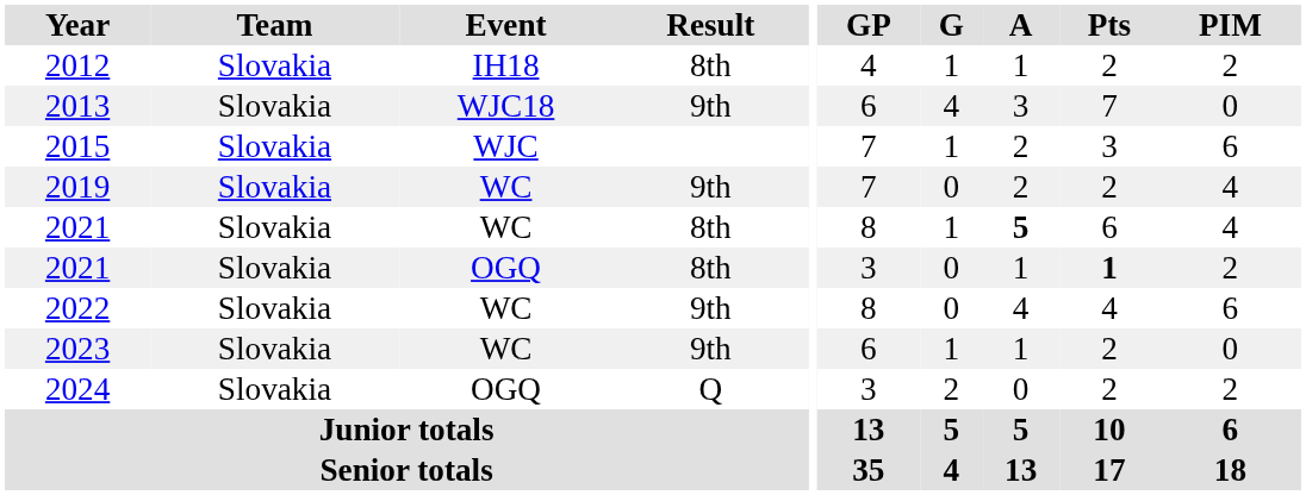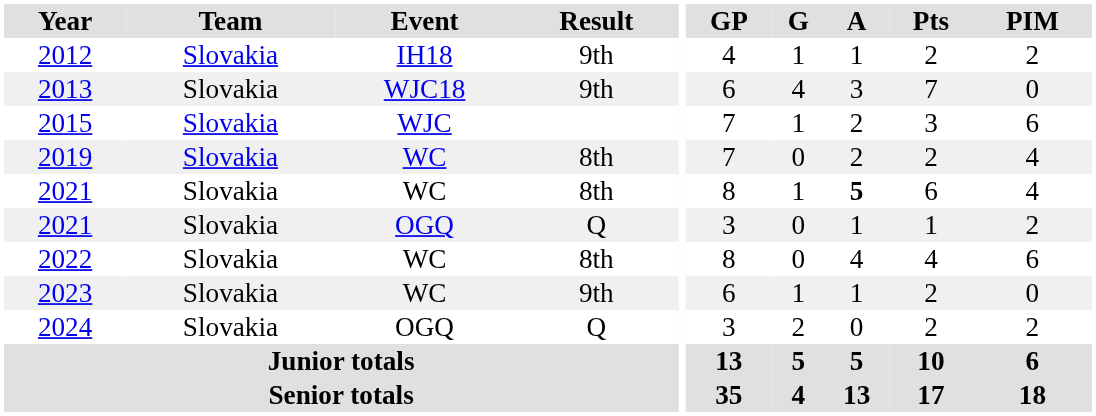2012 | Result: 8th -> 9th
2019 | Result: 9th -> 8th
2021 / OGQ | Result: 8th -> Q
2021 / OGQ | Pts: bold -> normal
2022 | Result: 9th -> 8th
